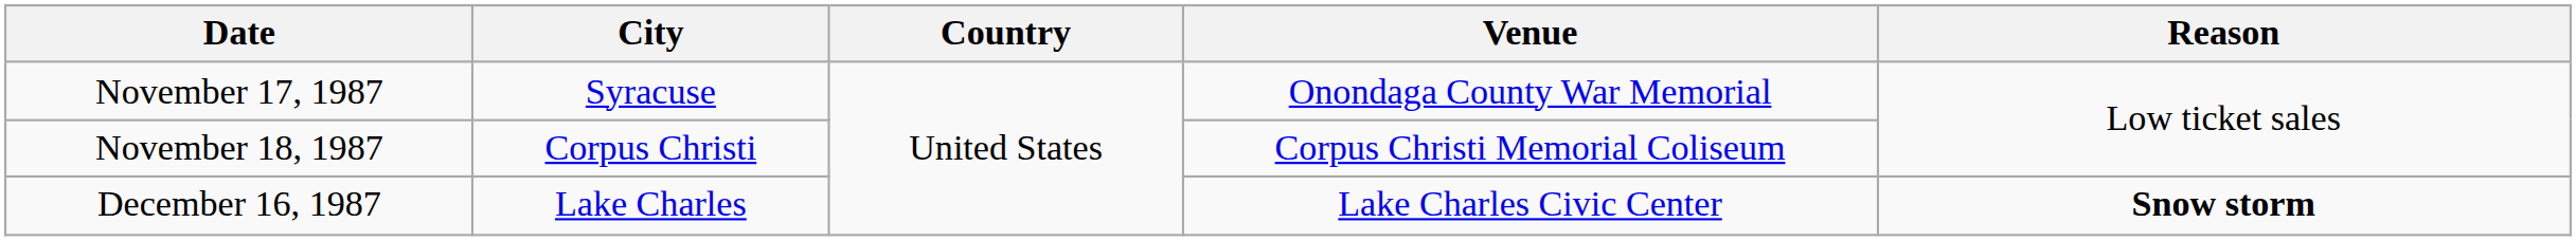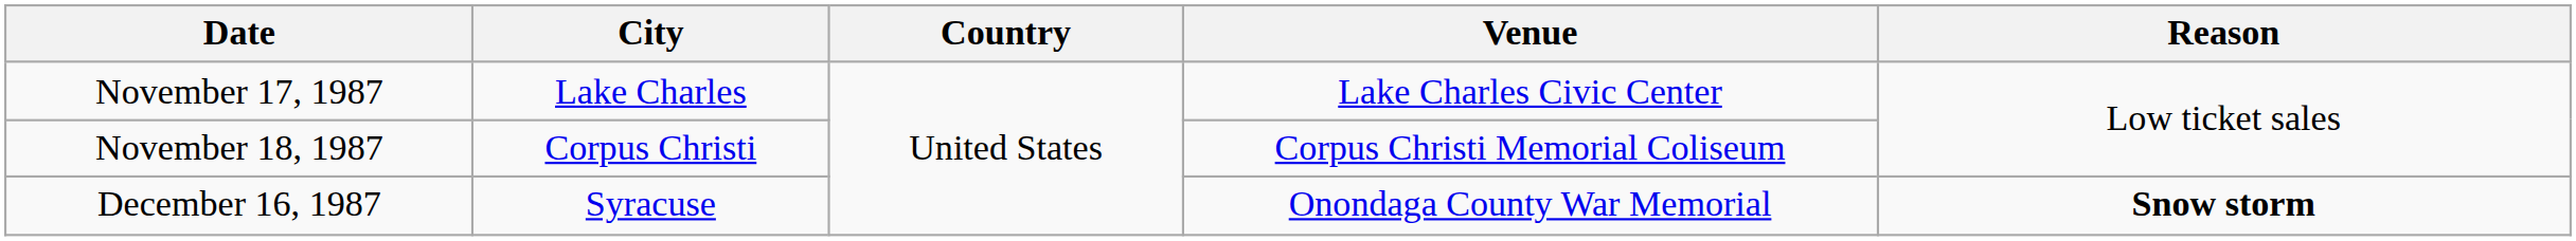November 17, 1987 | City: Syracuse -> Lake Charles
November 17, 1987 | Venue: Onondaga County War Memorial -> Lake Charles Civic Center
December 16, 1987 | City: Lake Charles -> Syracuse
December 16, 1987 | Venue: Lake Charles Civic Center -> Onondaga County War Memorial
